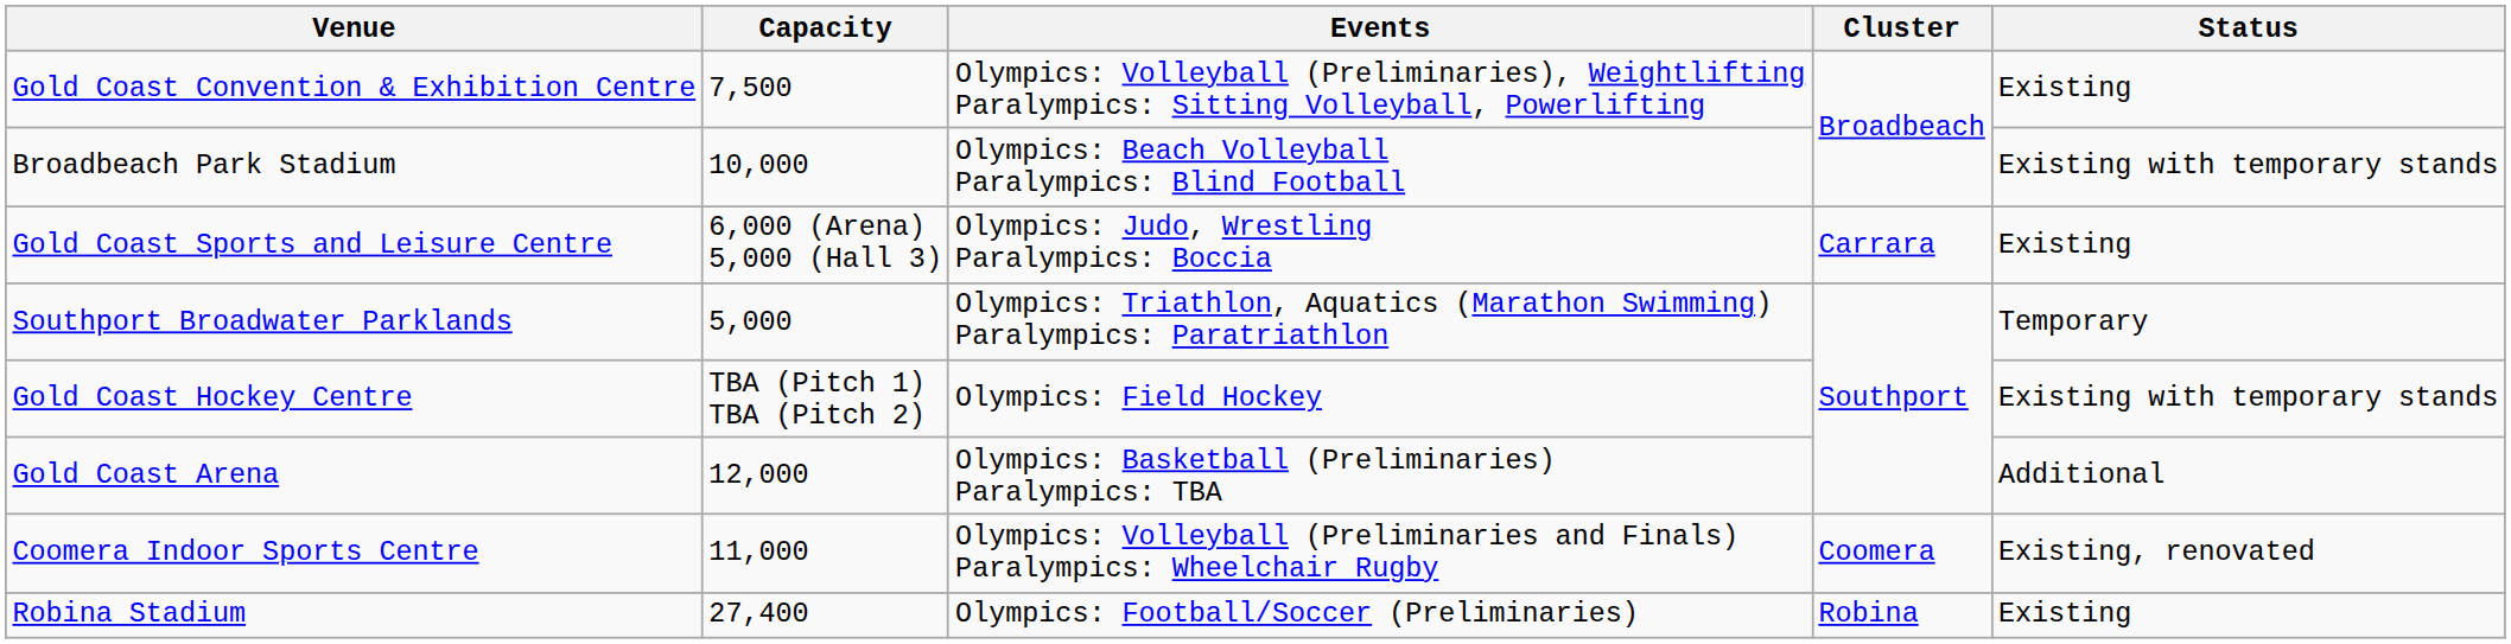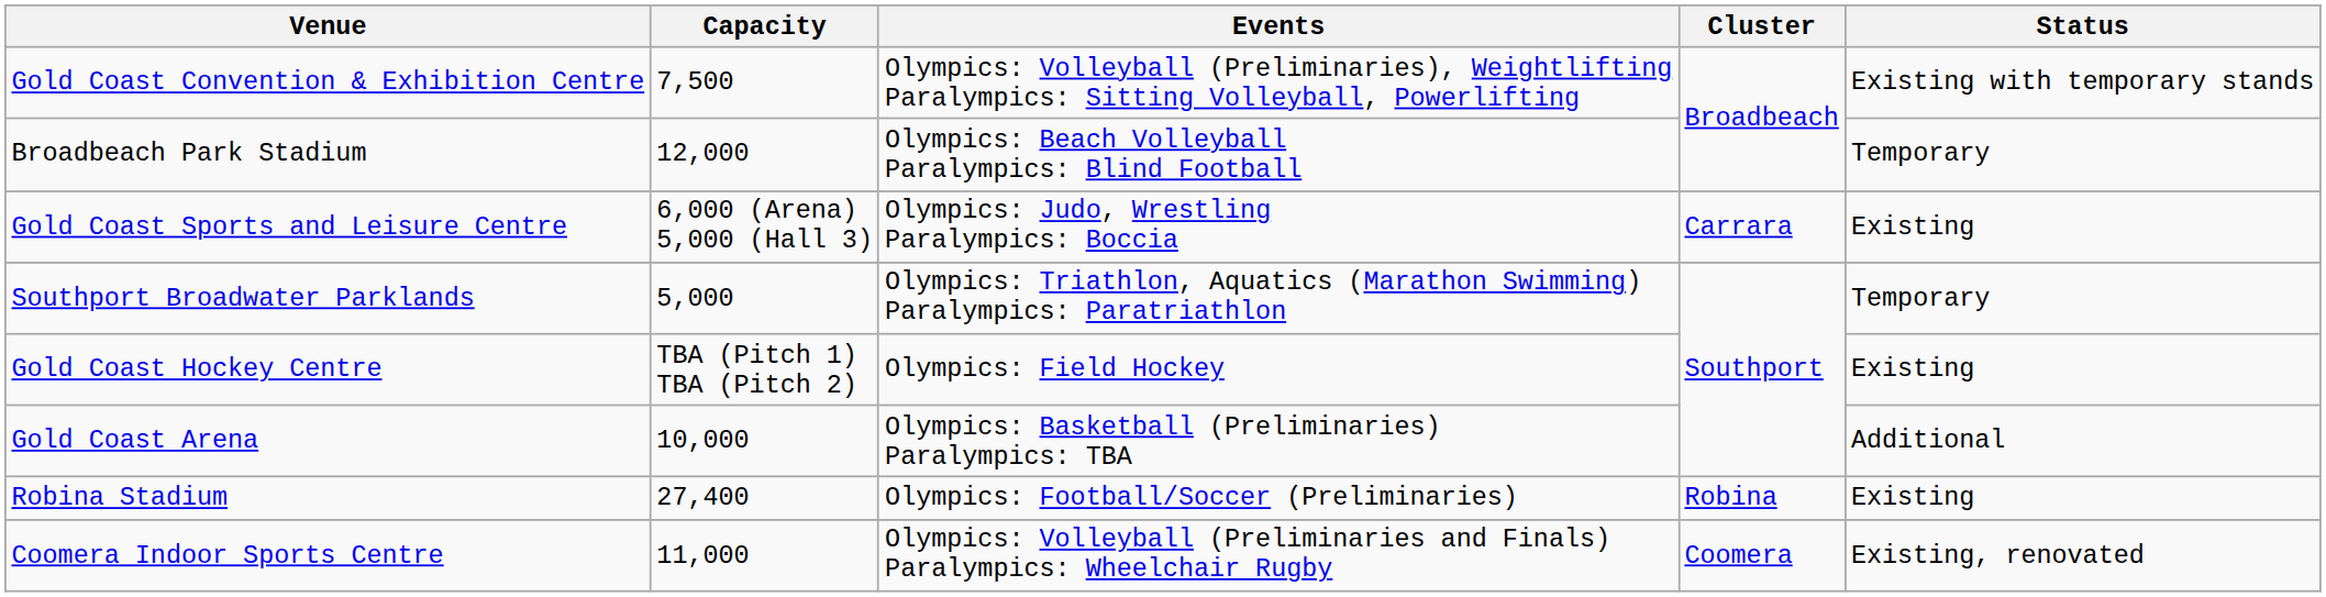Gold Coast Convention & Exhibition Centre | Status: Existing -> Existing with temporary stands
Broadbeach Park Stadium | Capacity: 10,000 -> 12,000
Broadbeach Park Stadium | Status: Existing with temporary stands -> Temporary
Gold Coast Hockey Centre | Status: Existing with temporary stands -> Existing
Gold Coast Arena | Capacity: 12,000 -> 10,000
rows swapped: Coomera Indoor Sports Centre <-> Robina Stadium
